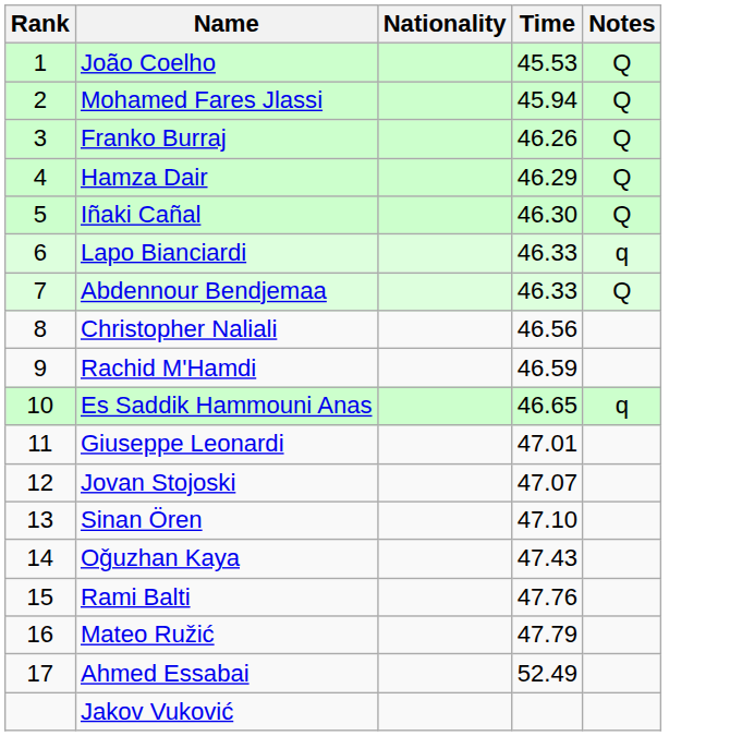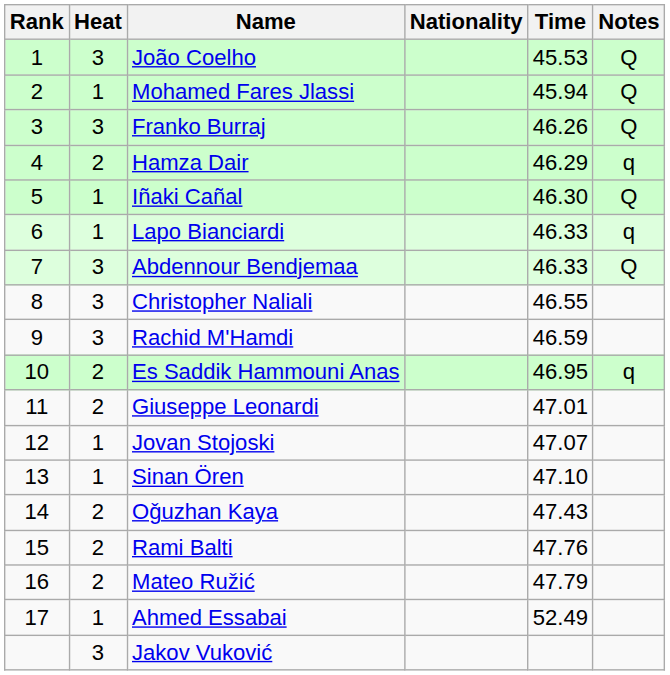+ column: Heat | 3 | 1 | 3 | 2 | 1 | 1 | 3 | 3 | 3 | 2 | 2 | 1 | 1 | 2 | 2 | 2 | 1 | 3
Hamza Dair | Notes: Q -> q
Christopher Naliali | Time: 46.56 -> 46.55
Es Saddik Hammouni Anas | Time: 46.65 -> 46.95
